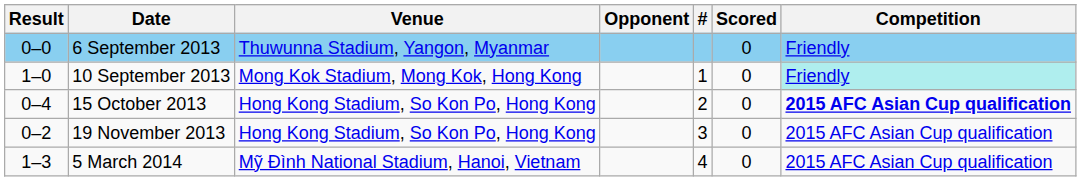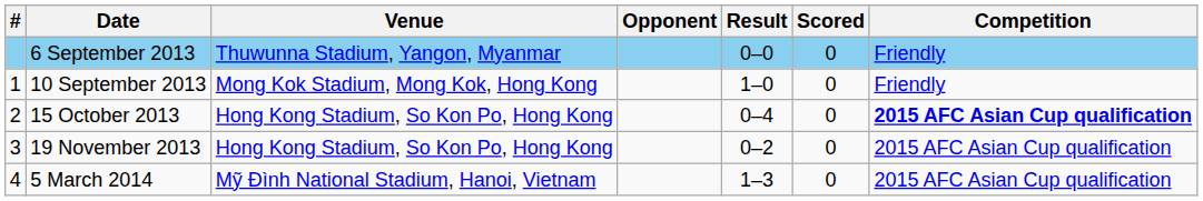columns swapped: # <-> Result
10 September 2013 | Competition: paleturquoise background -> no background
